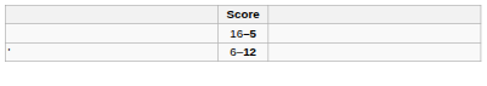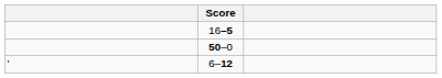+ row: 50–0
